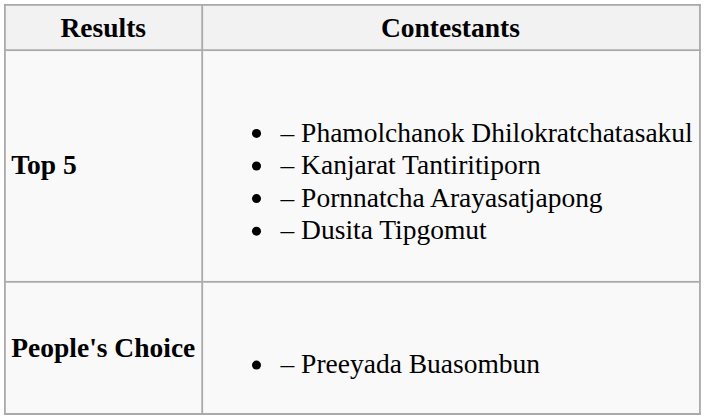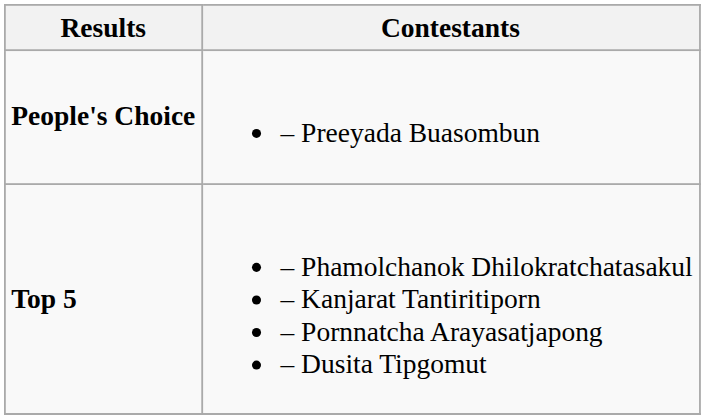rows swapped: People's Choice <-> Top 5
